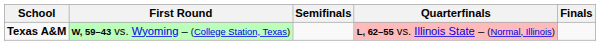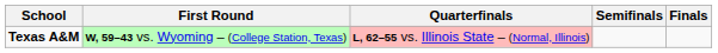columns swapped: Quarterfinals <-> Semifinals
